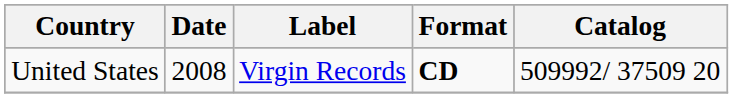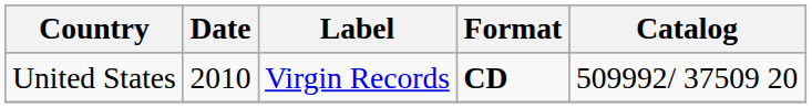United States | Date: 2008 -> 2010
